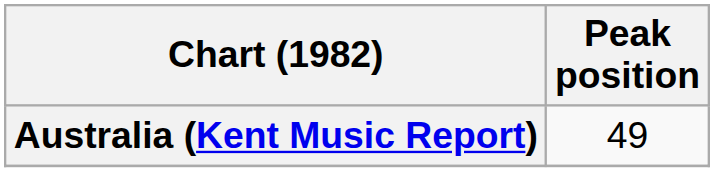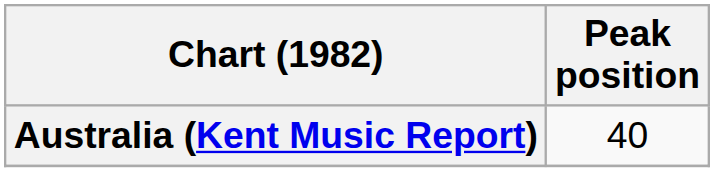Australia (Kent Music Report) | Peak position: 49 -> 40
